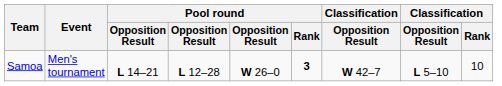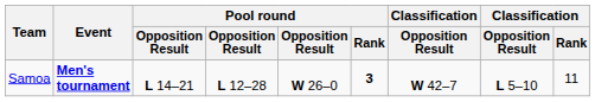Samoa | Event: normal -> bold
Samoa | Classification / Rank: 10 -> 11
